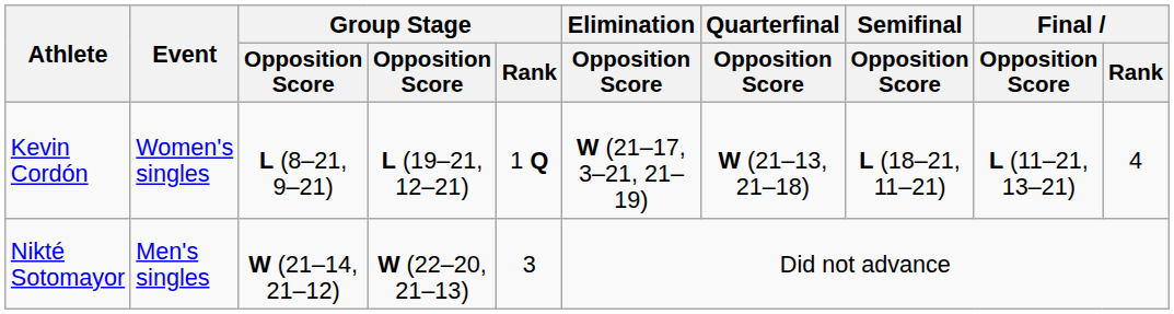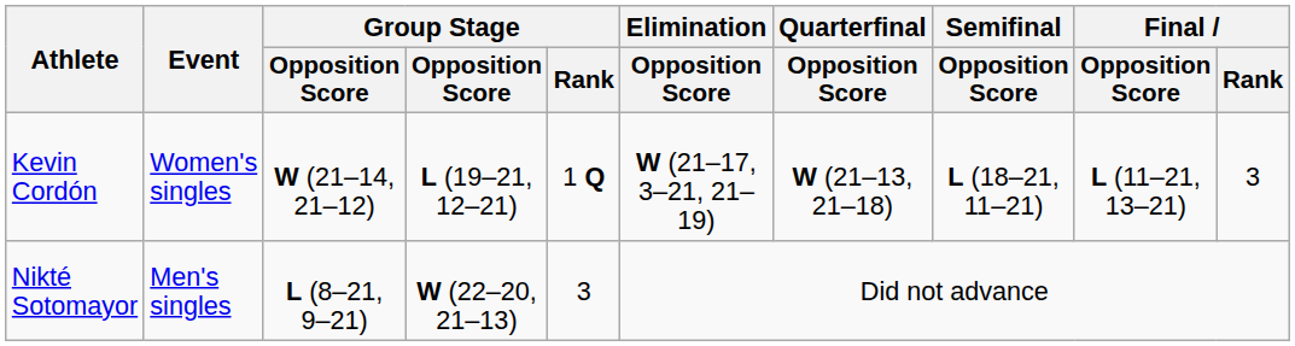Kevin Cordón | column 3: L (8–21, 9–21) -> W (21–14, 21–12)
Kevin Cordón | Final / Rank: 4 -> 3
Nikté Sotomayor | column 3: W (21–14, 21–12) -> L (8–21, 9–21)
